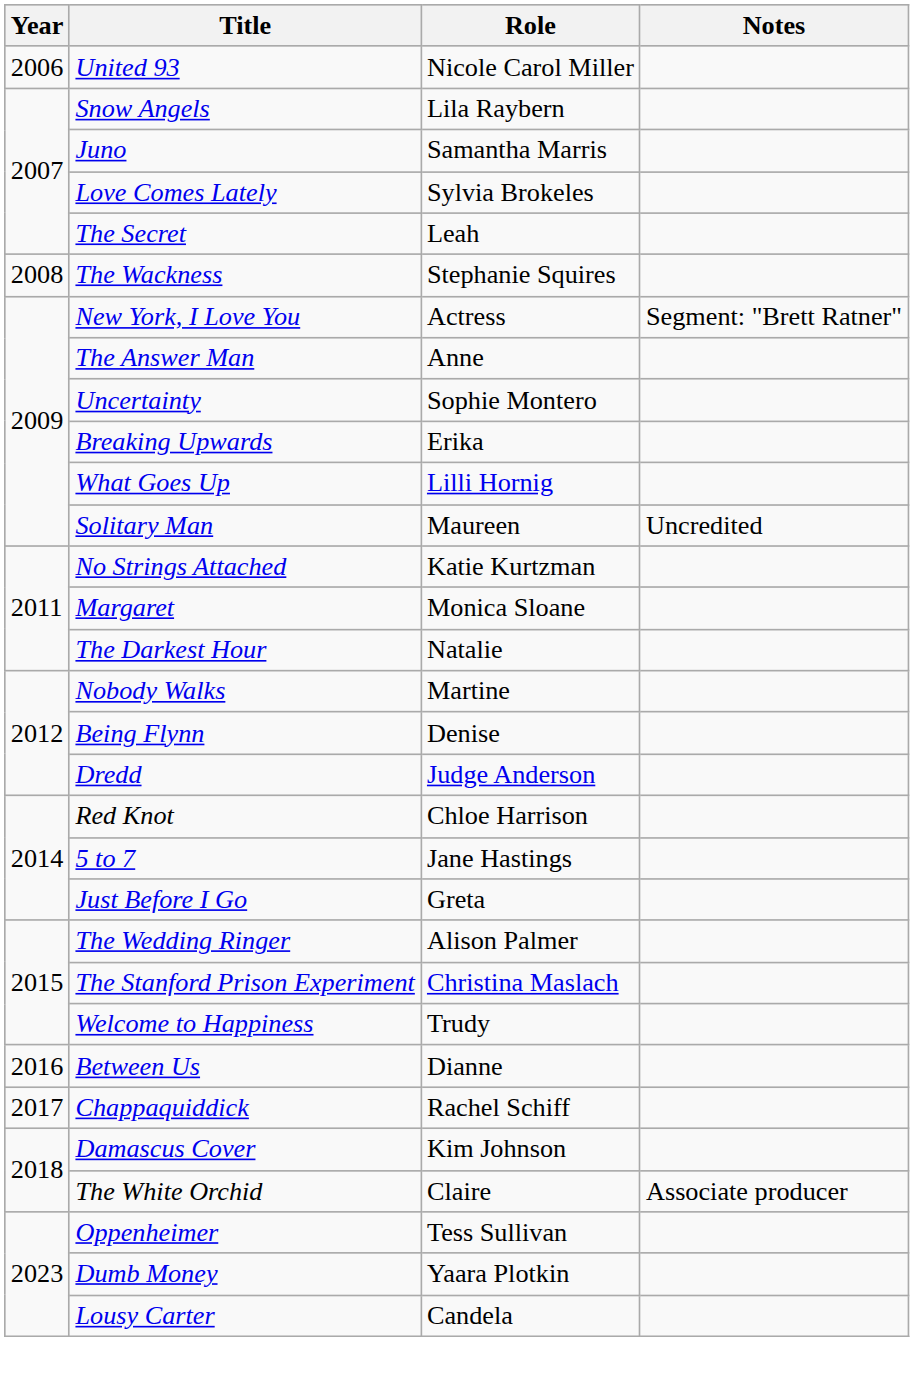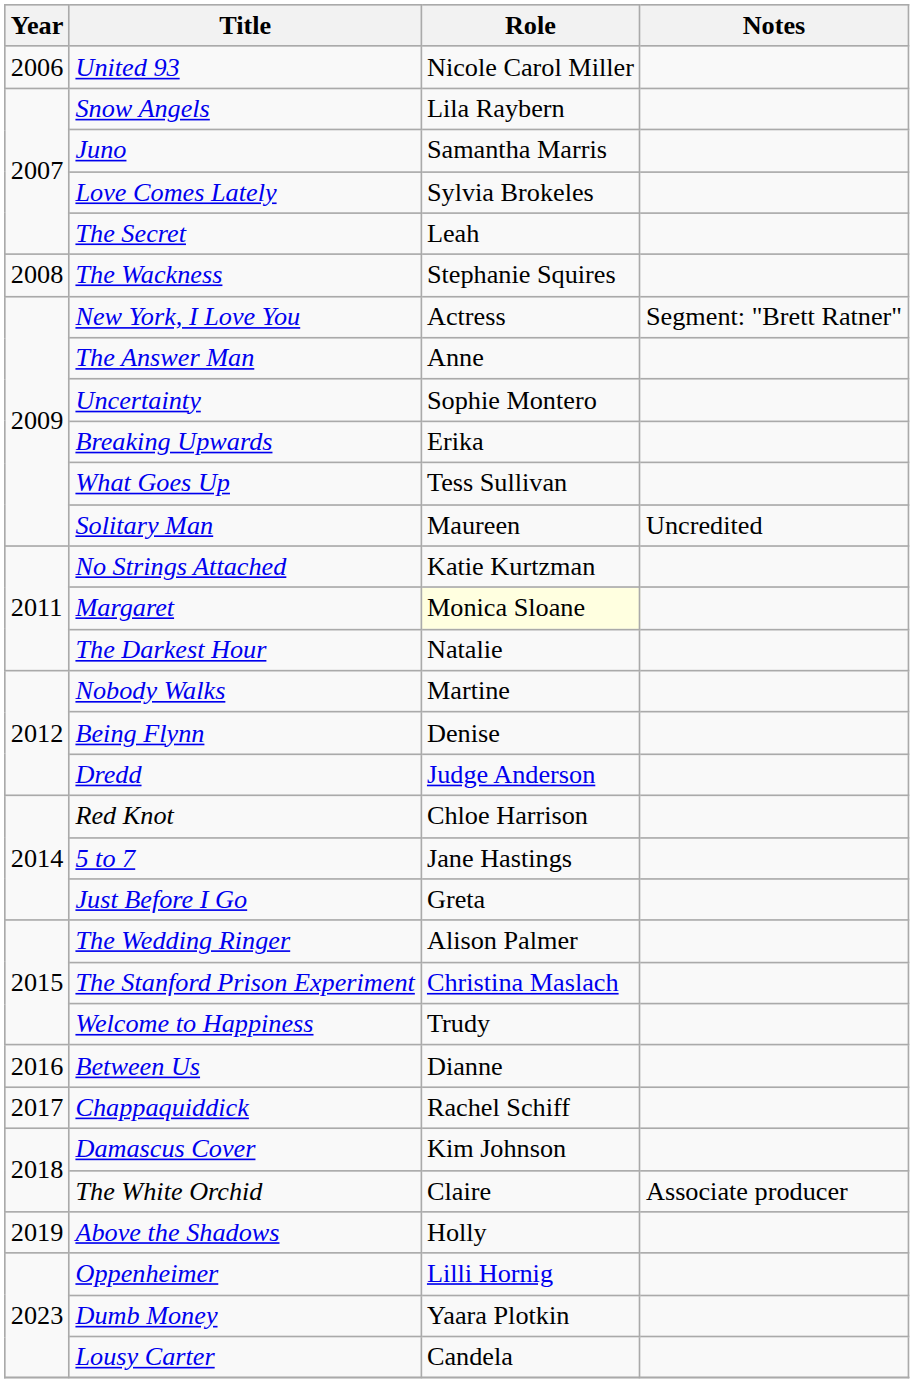What Goes Up | Role: Lilli Hornig -> Tess Sullivan
Margaret | Role: no background -> lightyellow background
+ row: 2019 | Above the Shadows | Holly
Oppenheimer | Role: Tess Sullivan -> Lilli Hornig
